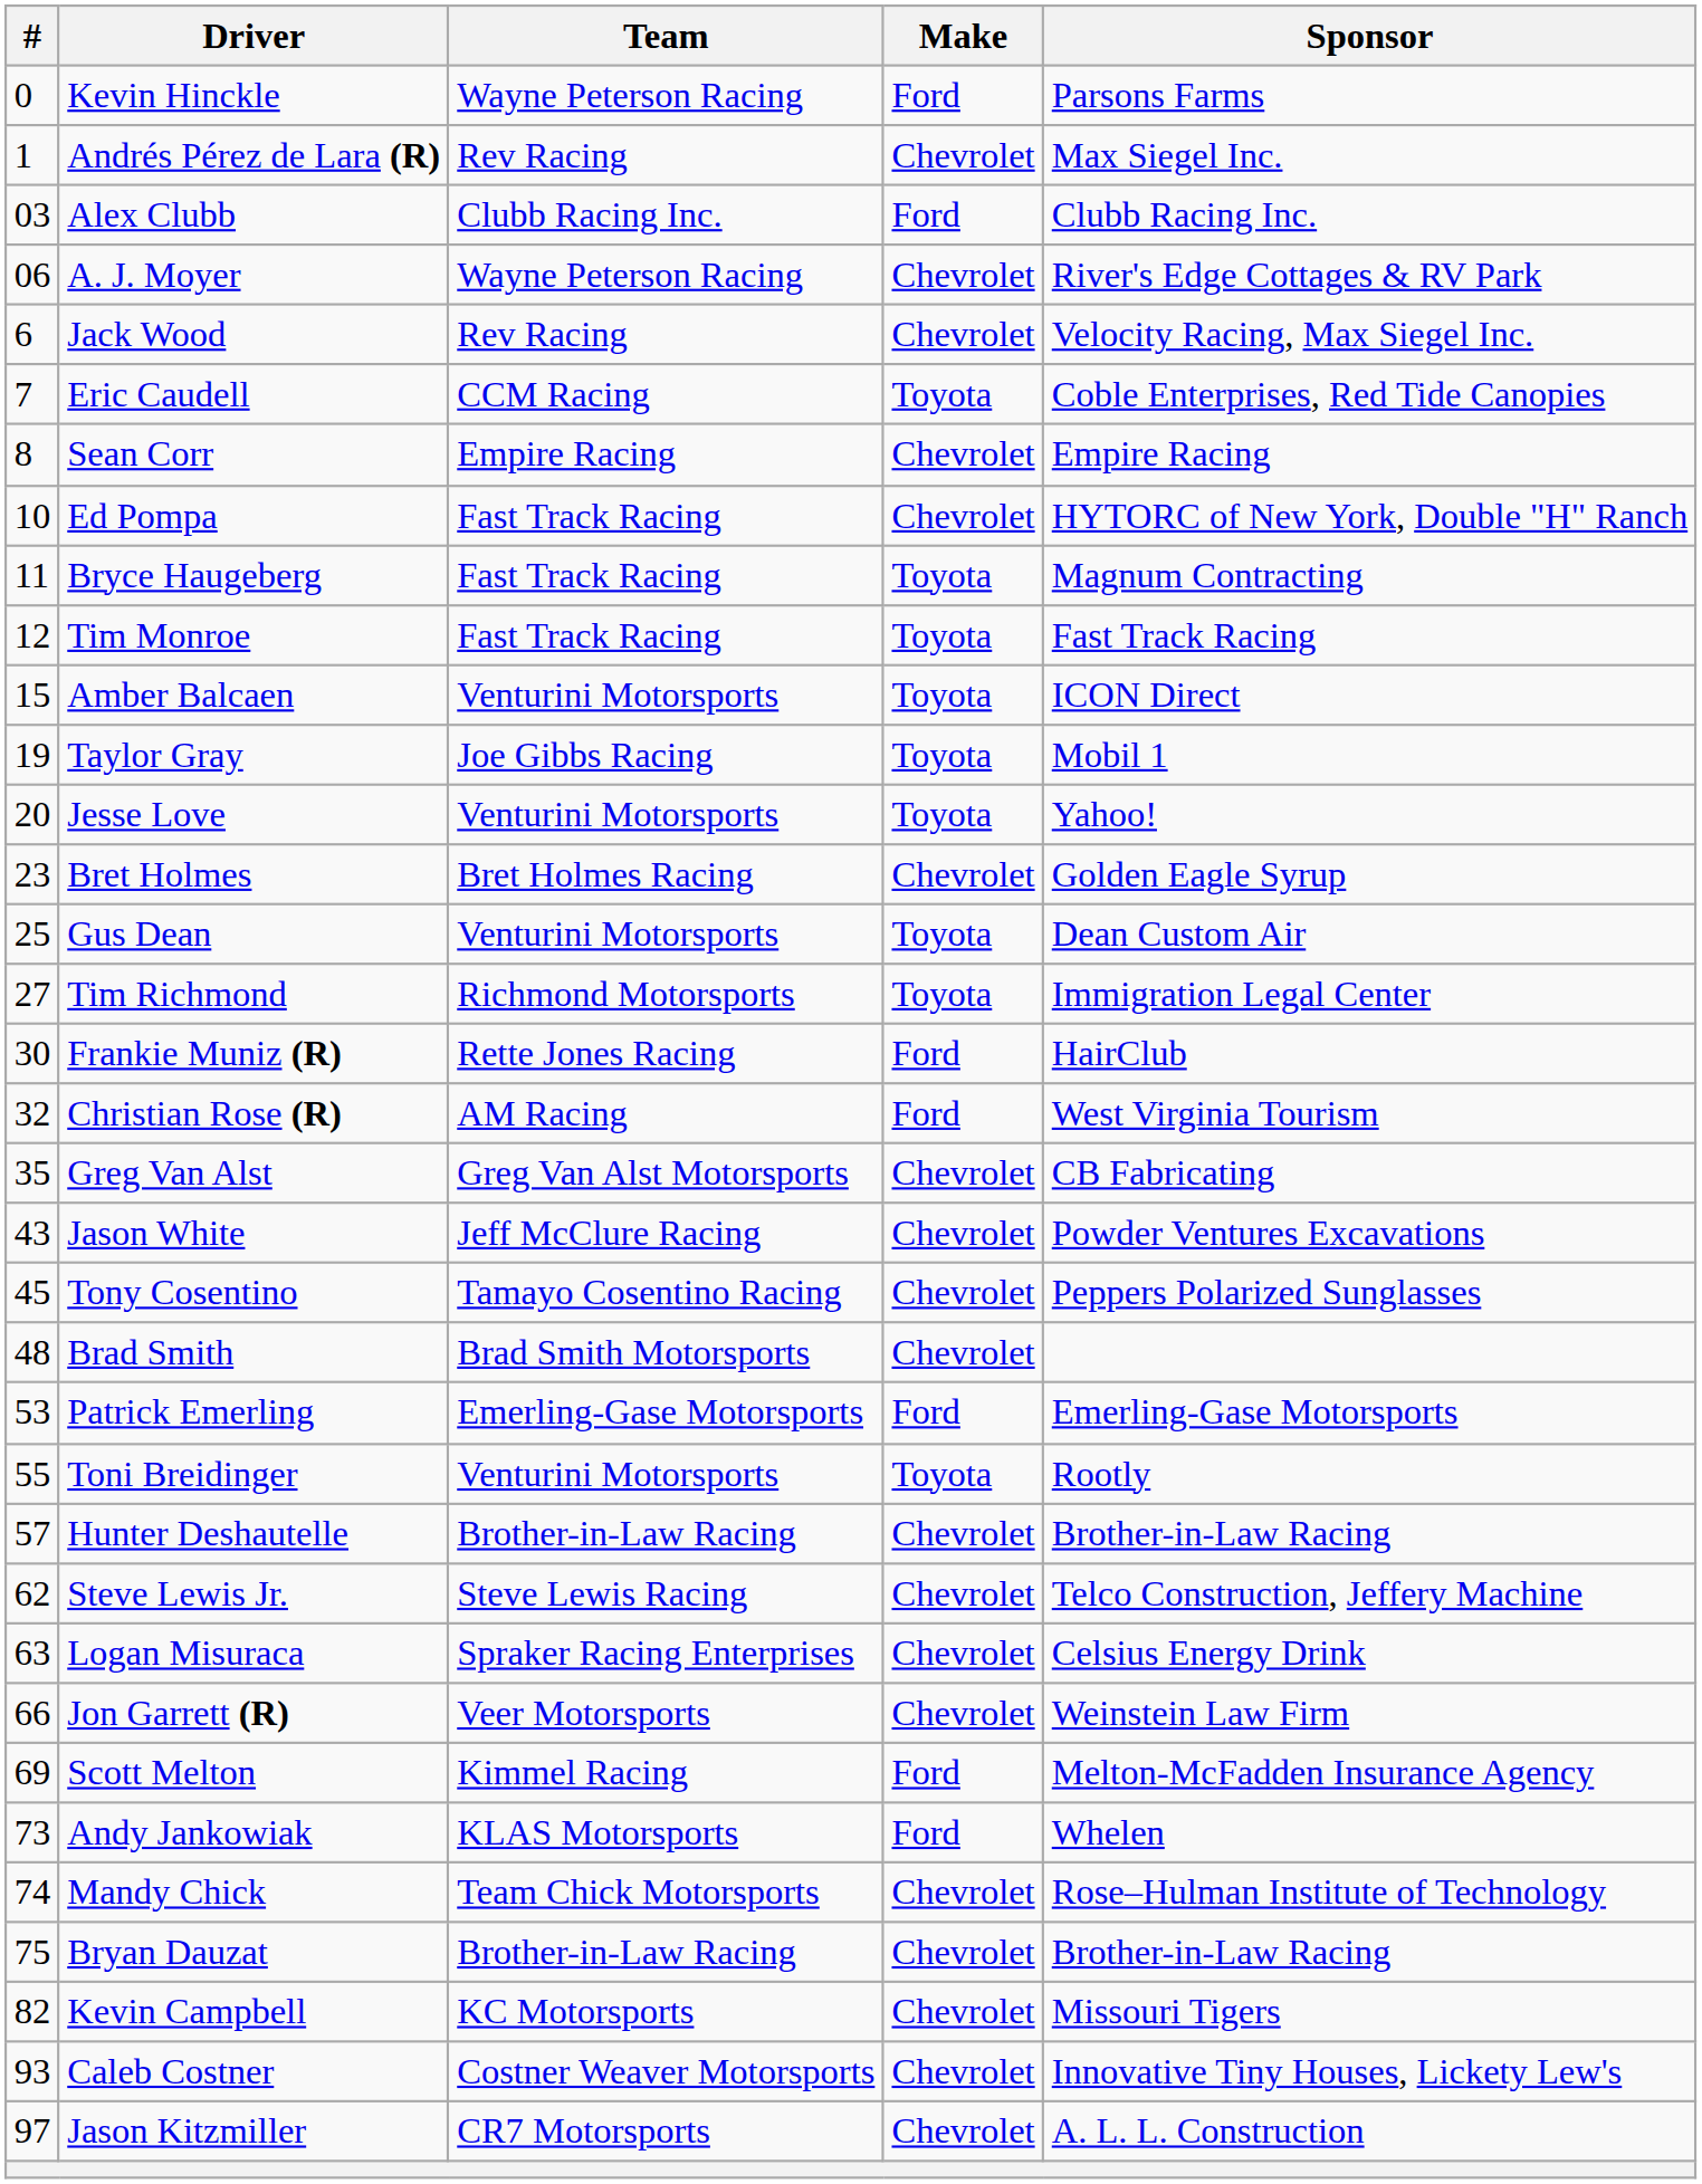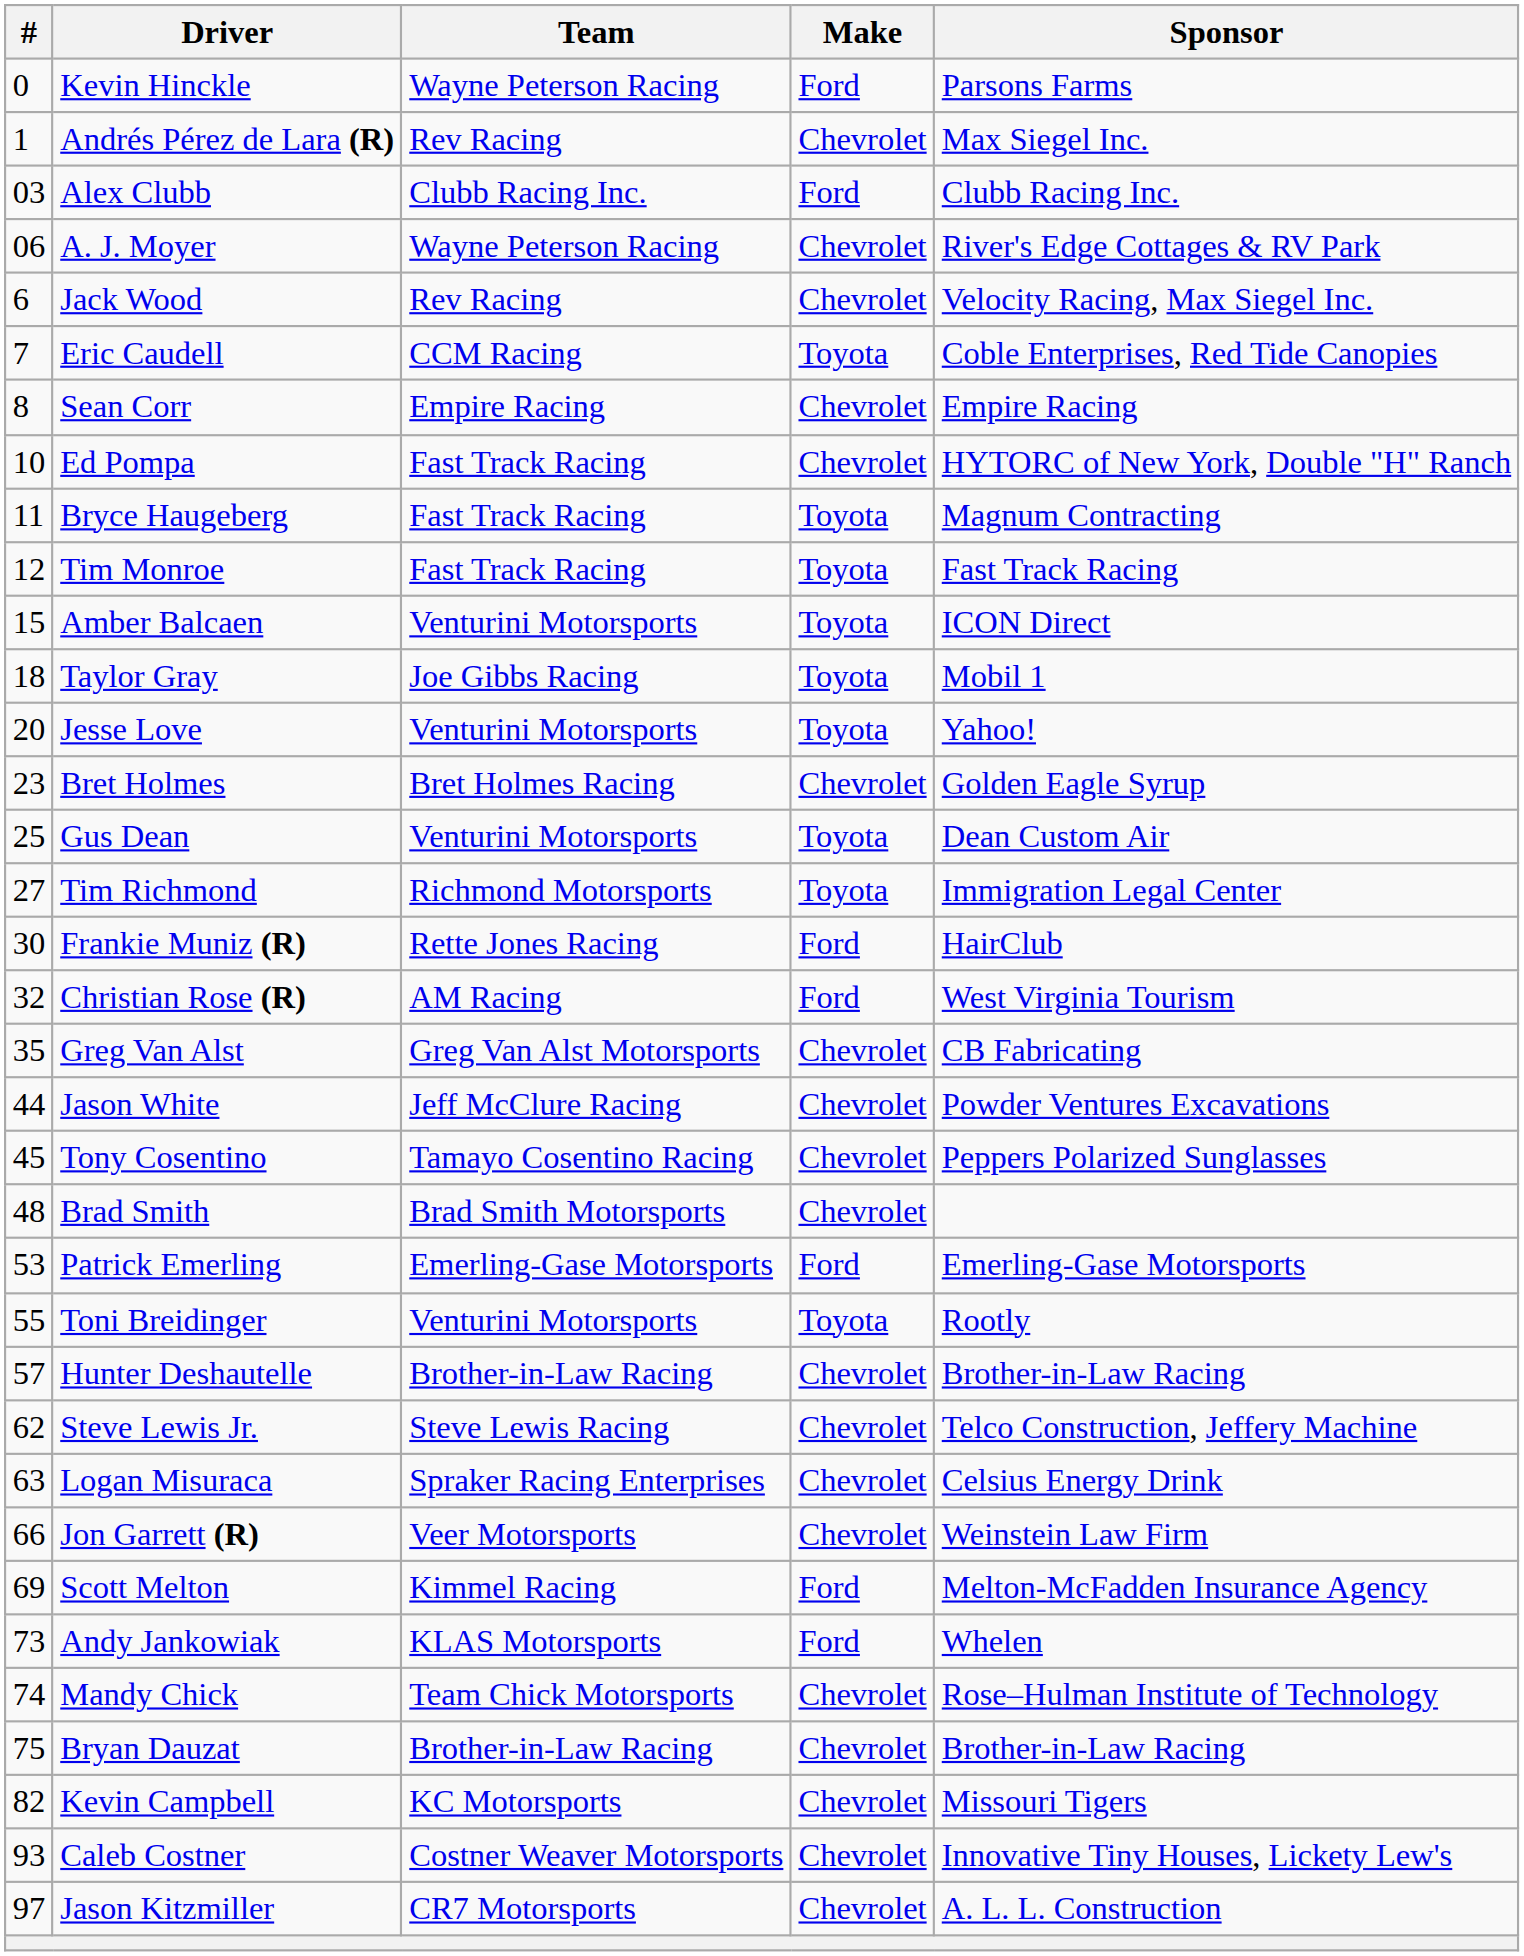Taylor Gray | #: 19 -> 18
Jason White | #: 43 -> 44
